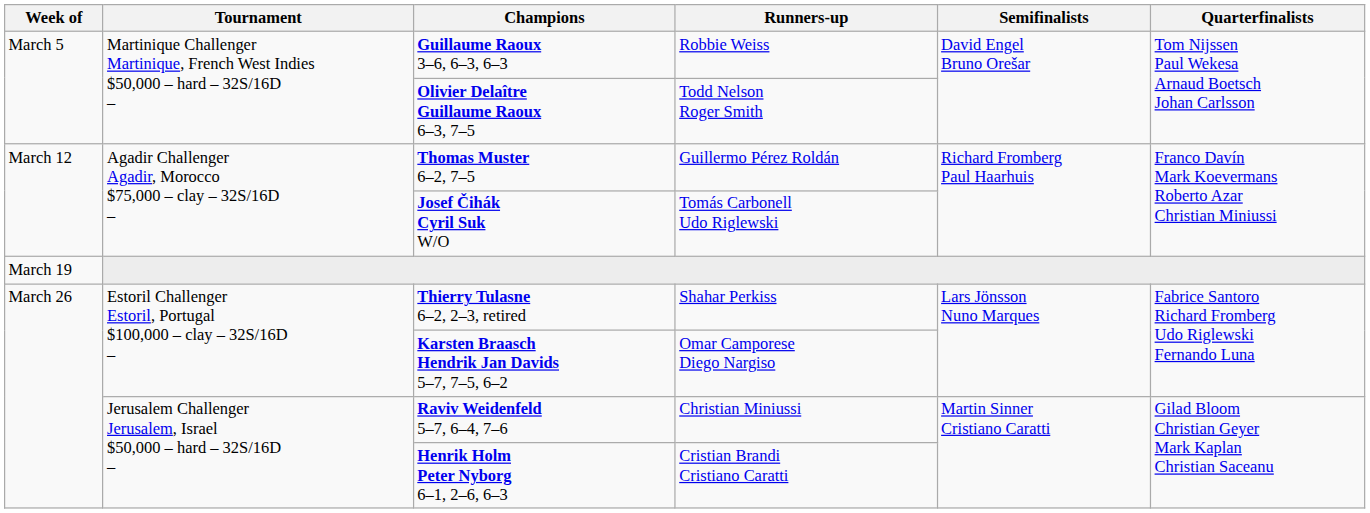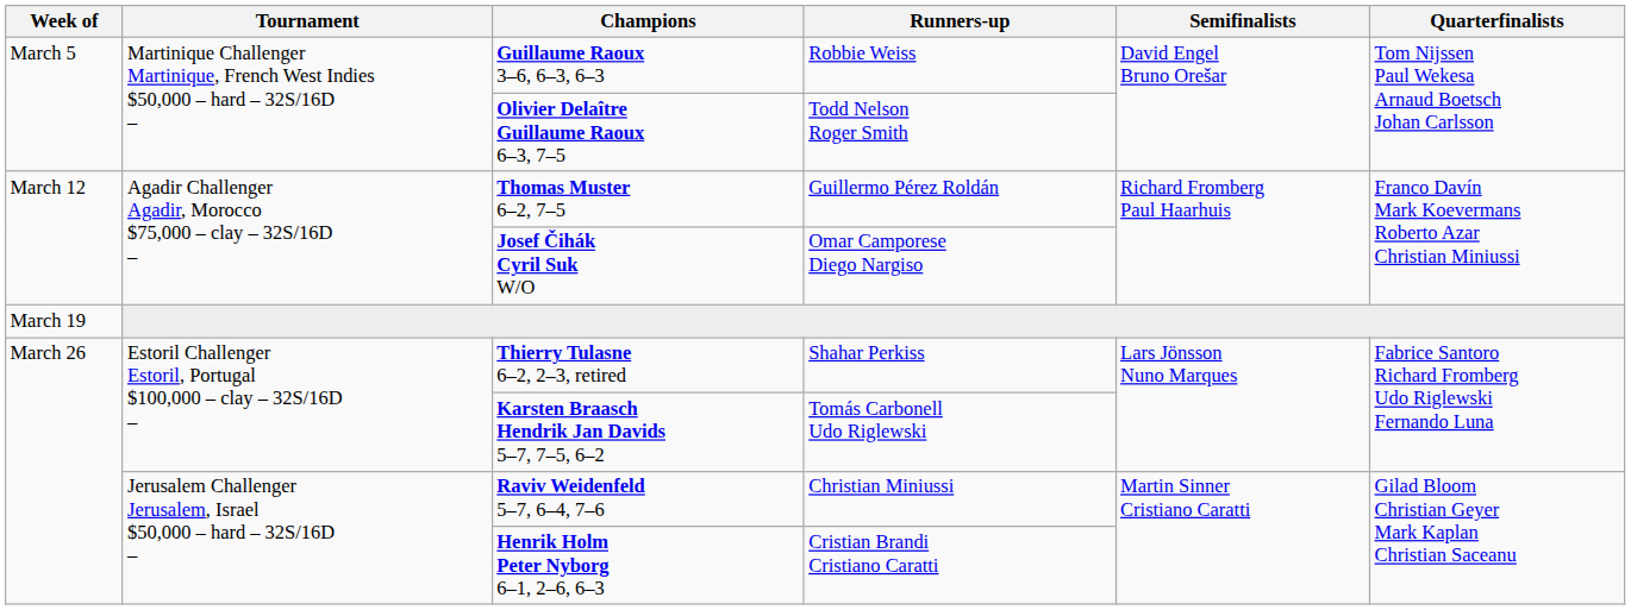Josef Čihák Cyril Suk W/O | Runners-up: Tomás Carbonell Udo Riglewski -> Omar Camporese Diego Nargiso
Karsten Braasch Hendrik Jan Davids 5–7, 7–5, 6–2 | Runners-up: Omar Camporese Diego Nargiso -> Tomás Carbonell Udo Riglewski
